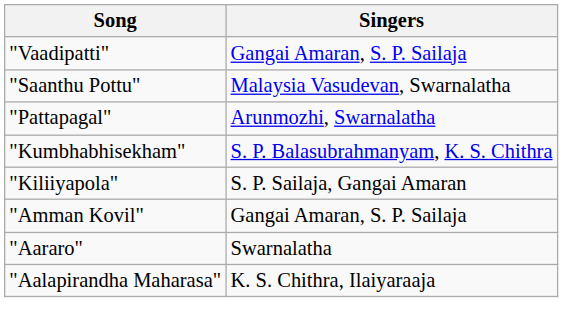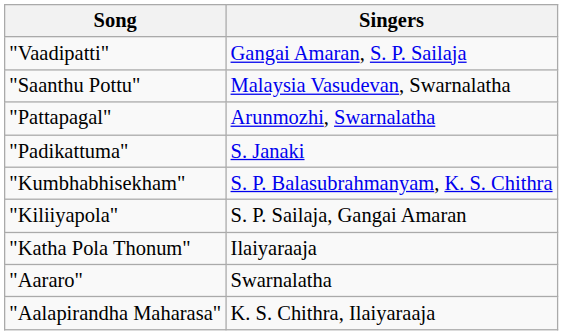+ row: "Padikattuma" | S. Janaki
+ row: "Katha Pola Thonum" | Ilaiyaraaja
- row: "Amman Kovil" | Gangai Amaran, S. P. Sailaja
